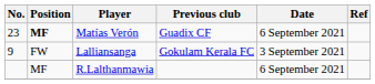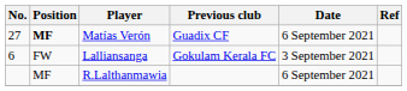Matías Verón | No.: 23 -> 27
Lalliansanga | No.: 9 -> 6
